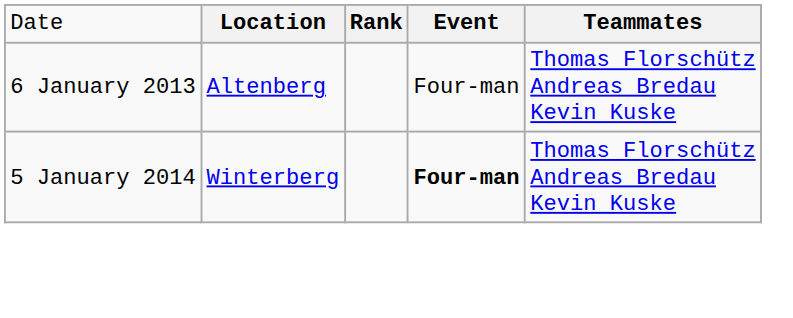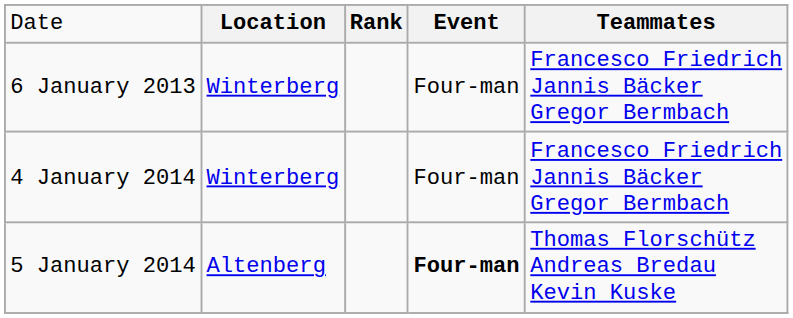6 January 2013 | column 2: Altenberg -> Winterberg
6 January 2013 | column 5: Thomas Florschütz Andreas Bredau Kevin Kuske -> Francesco Friedrich Jannis Bäcker Gregor Bermbach
+ row: 4 January 2014 | Winterberg | Four-man | Francesco Friedrich Jannis Bäcker Gregor Bermbach
5 January 2014 | column 2: Winterberg -> Altenberg
